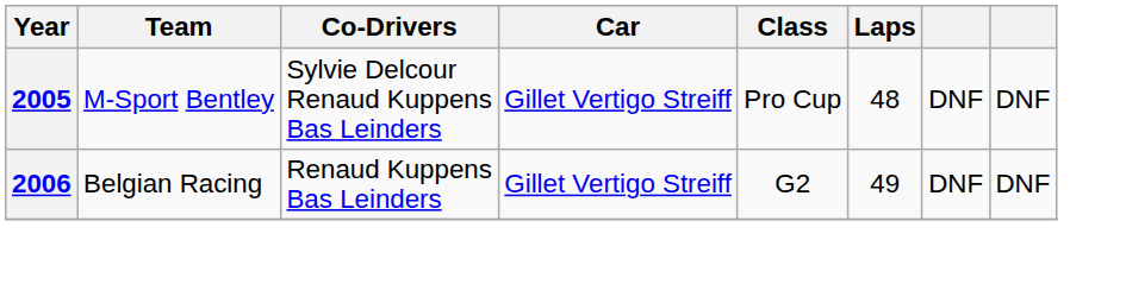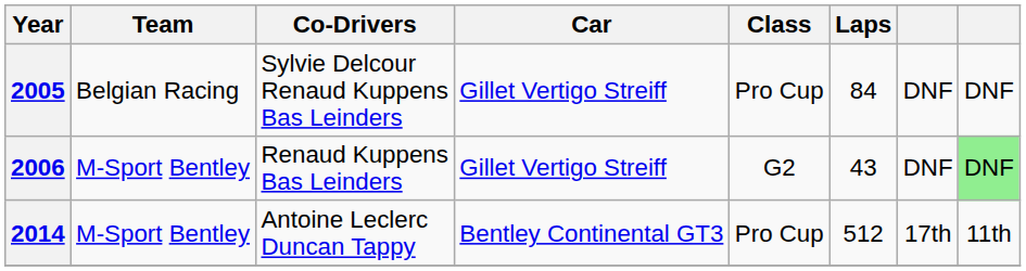2005 | Team: M-Sport Bentley -> Belgian Racing
2005 | Laps: 48 -> 84
2006 | Team: Belgian Racing -> M-Sport Bentley
2006 | Laps: 49 -> 43
2006 | column 8: no background -> lightgreen background
+ row: 2014 | M-Sport Bentley | Antoine Leclerc Duncan Tappy | Bentley Continental GT3 | Pro Cup | 512 | 17th | 11th
